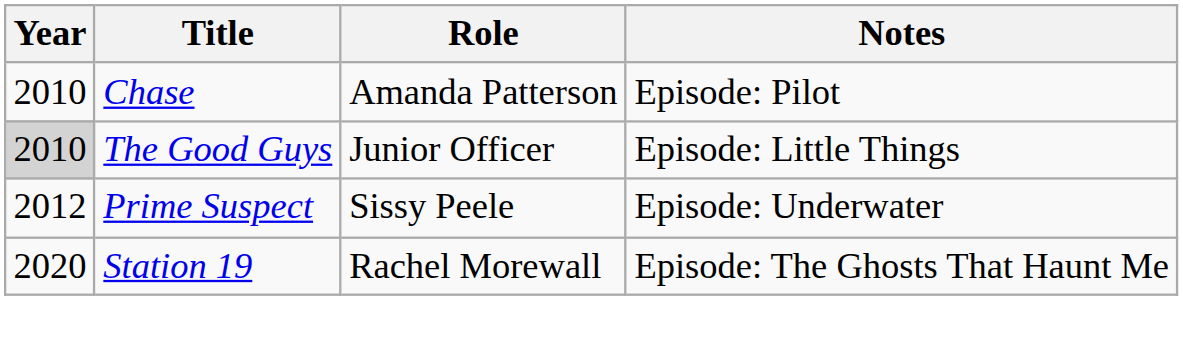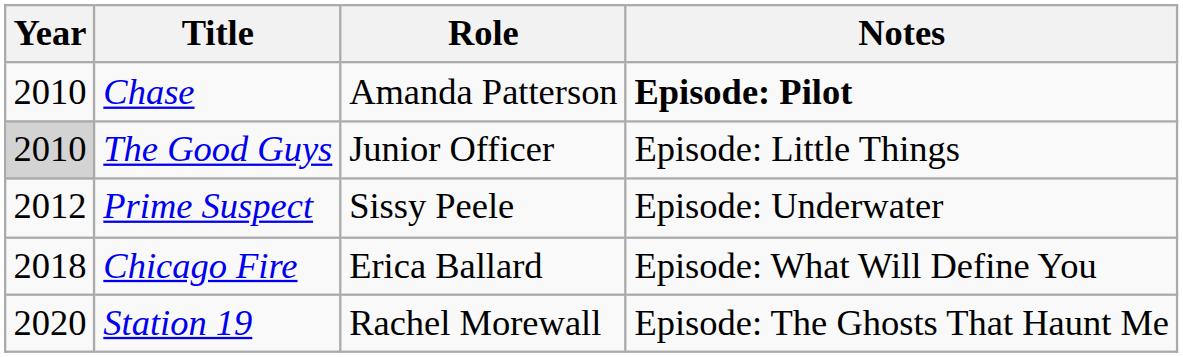Chase | Notes: normal -> bold
+ row: 2018 | Chicago Fire | Erica Ballard | Episode: What Will Define You
